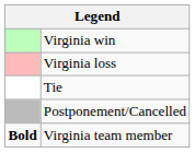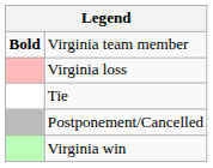rows swapped: Virginia win <-> Virginia team member
